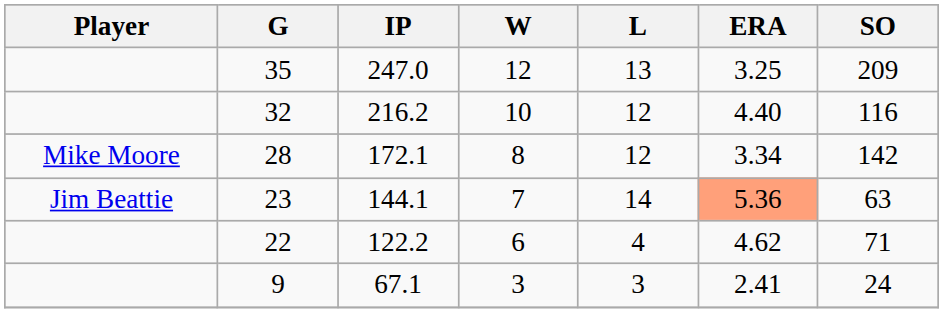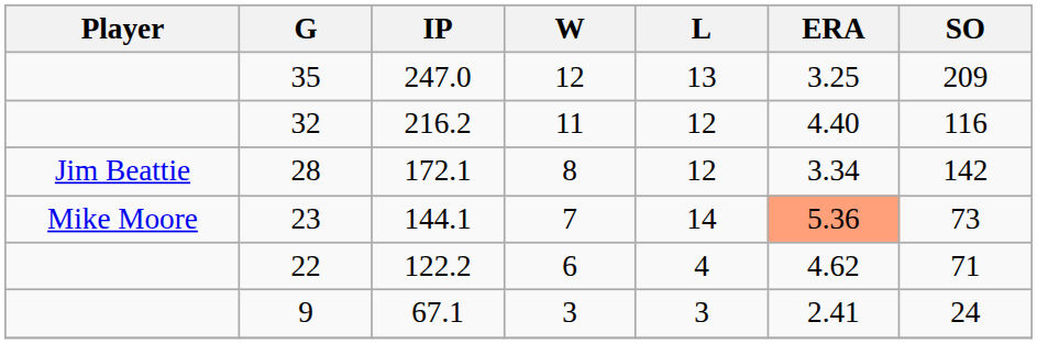216.2 | W: 10 -> 11
172.1 | Player: Mike Moore -> Jim Beattie
144.1 | Player: Jim Beattie -> Mike Moore
144.1 | SO: 63 -> 73
